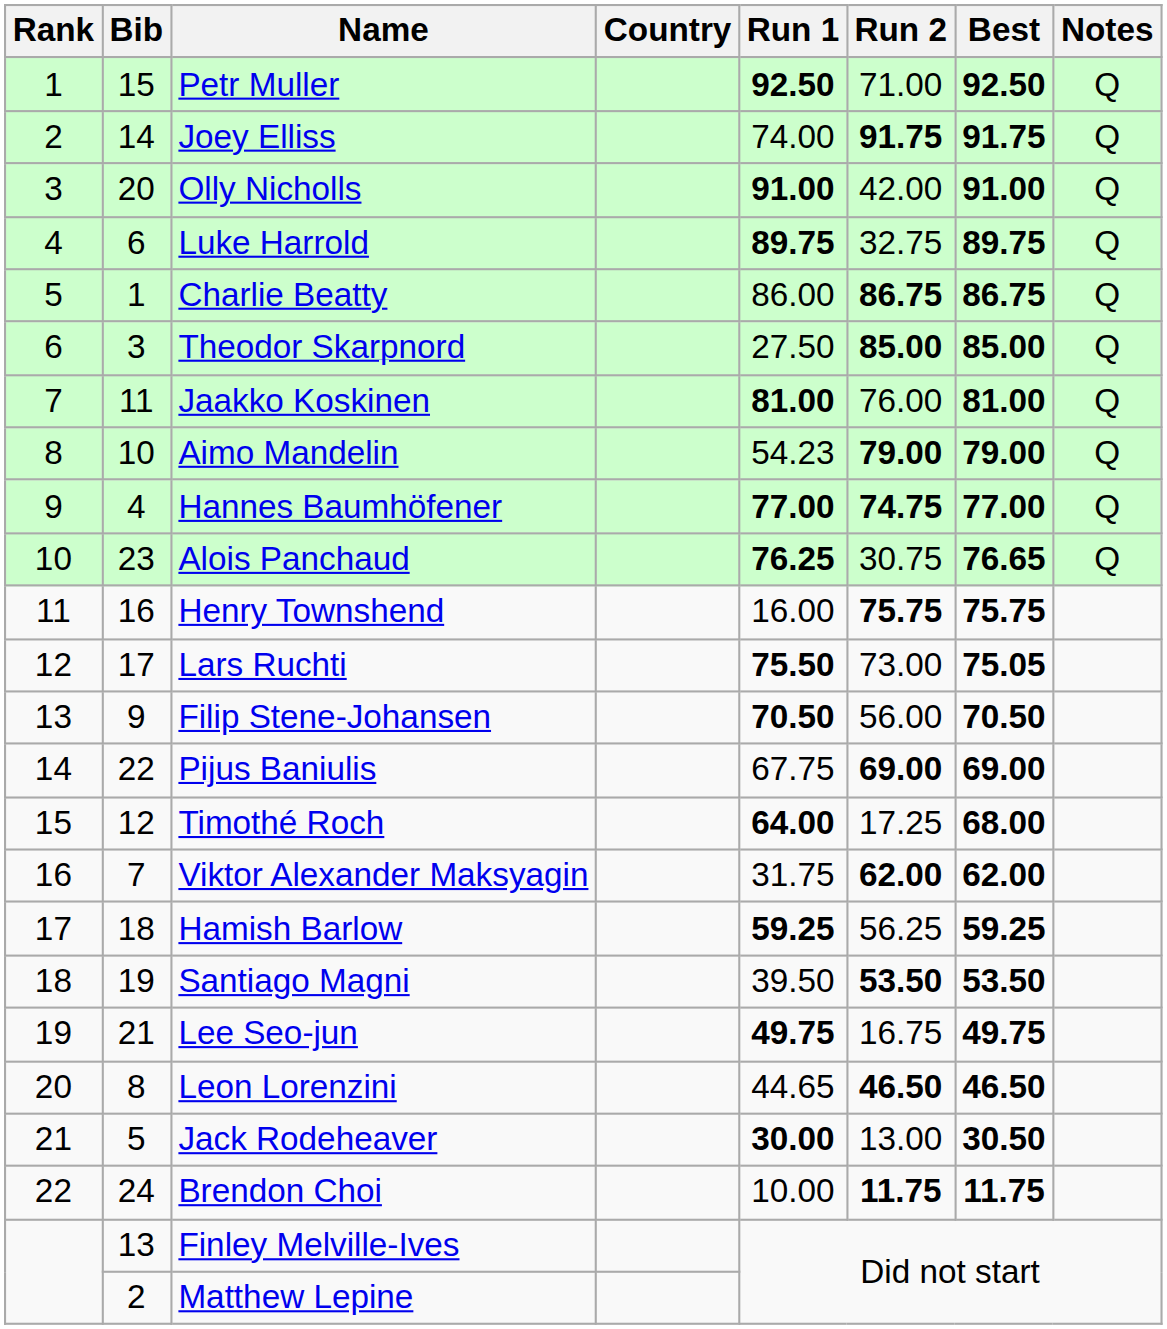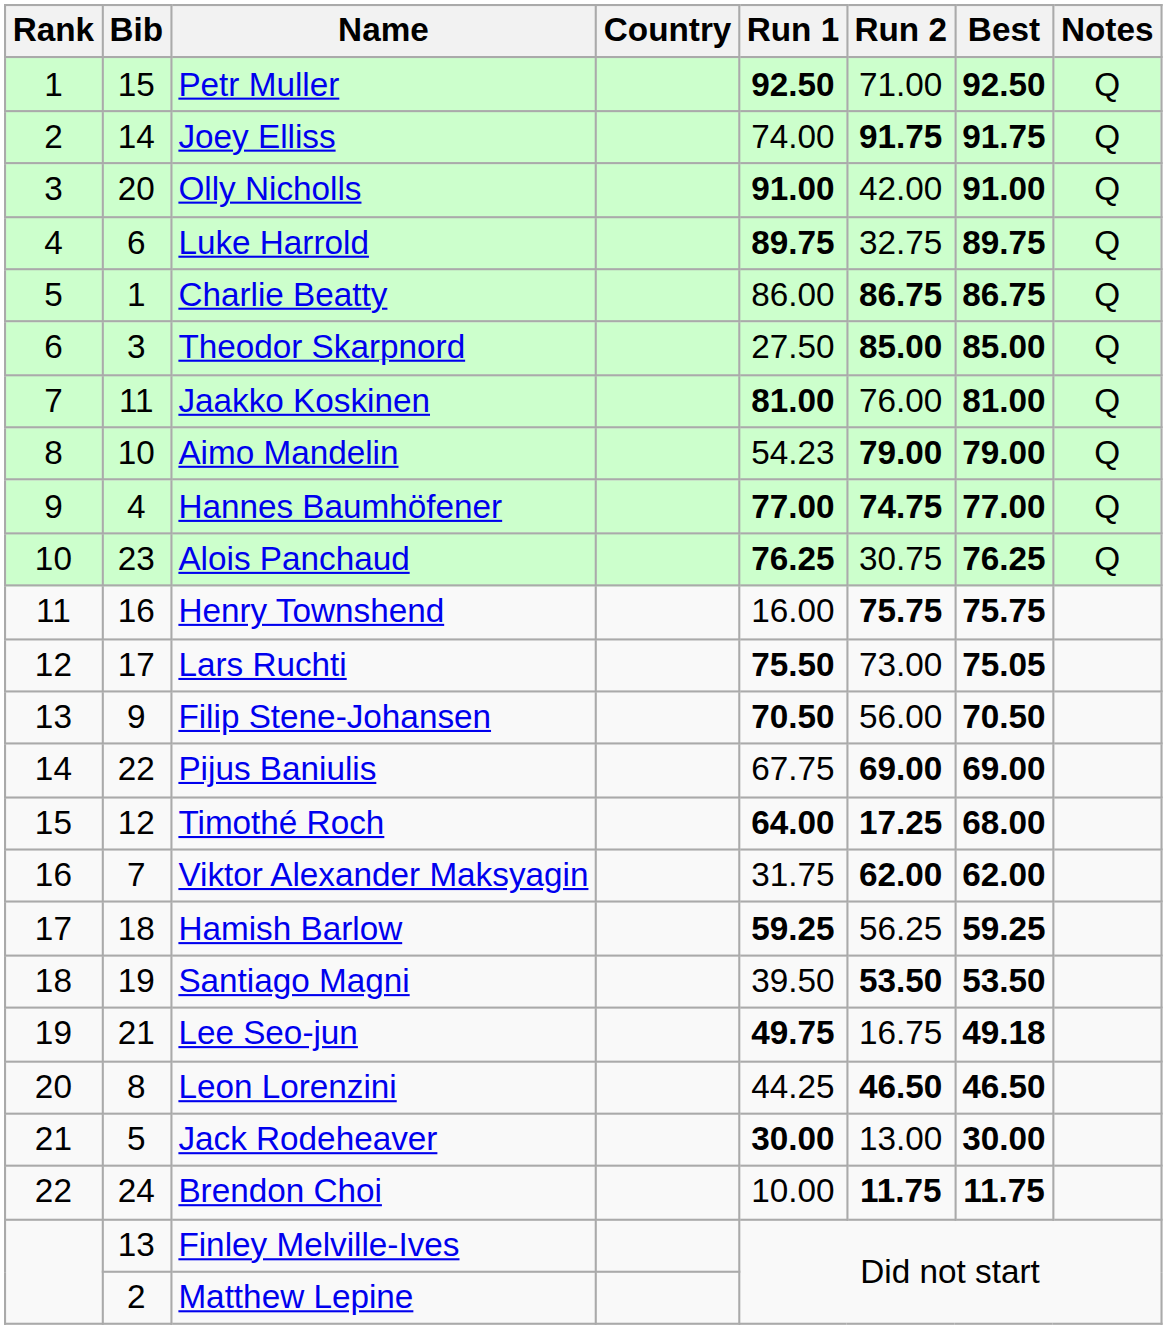Alois Panchaud | Best: 76.65 -> 76.25
Timothé Roch | Run 2: normal -> bold
Lee Seo-jun | Best: 49.75 -> 49.18
Leon Lorenzini | Run 1: 44.65 -> 44.25
Jack Rodeheaver | Best: 30.50 -> 30.00
